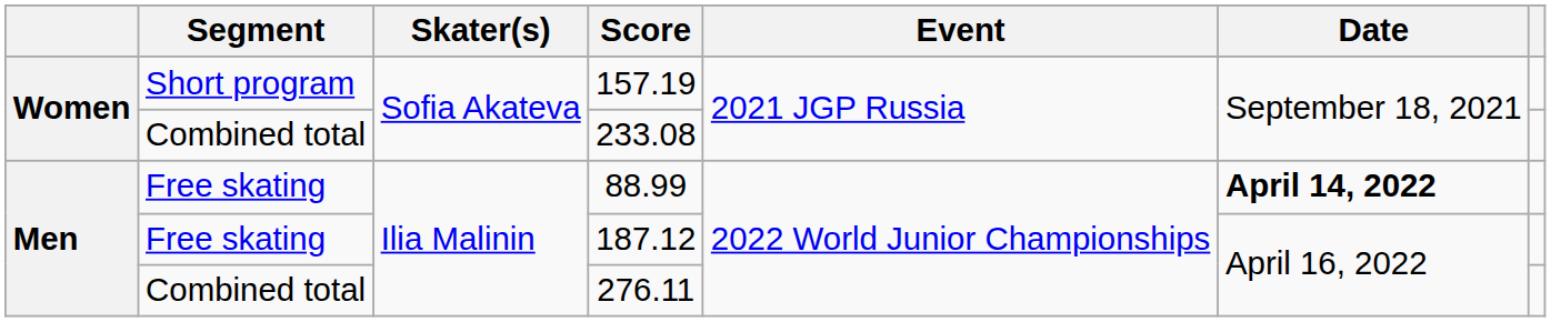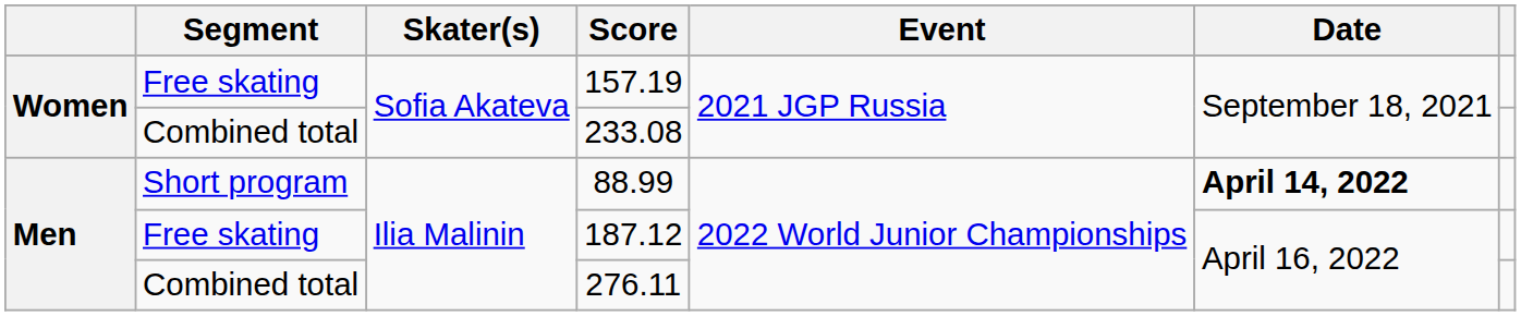157.19 | Segment: Short program -> Free skating
88.99 | Segment: Free skating -> Short program
